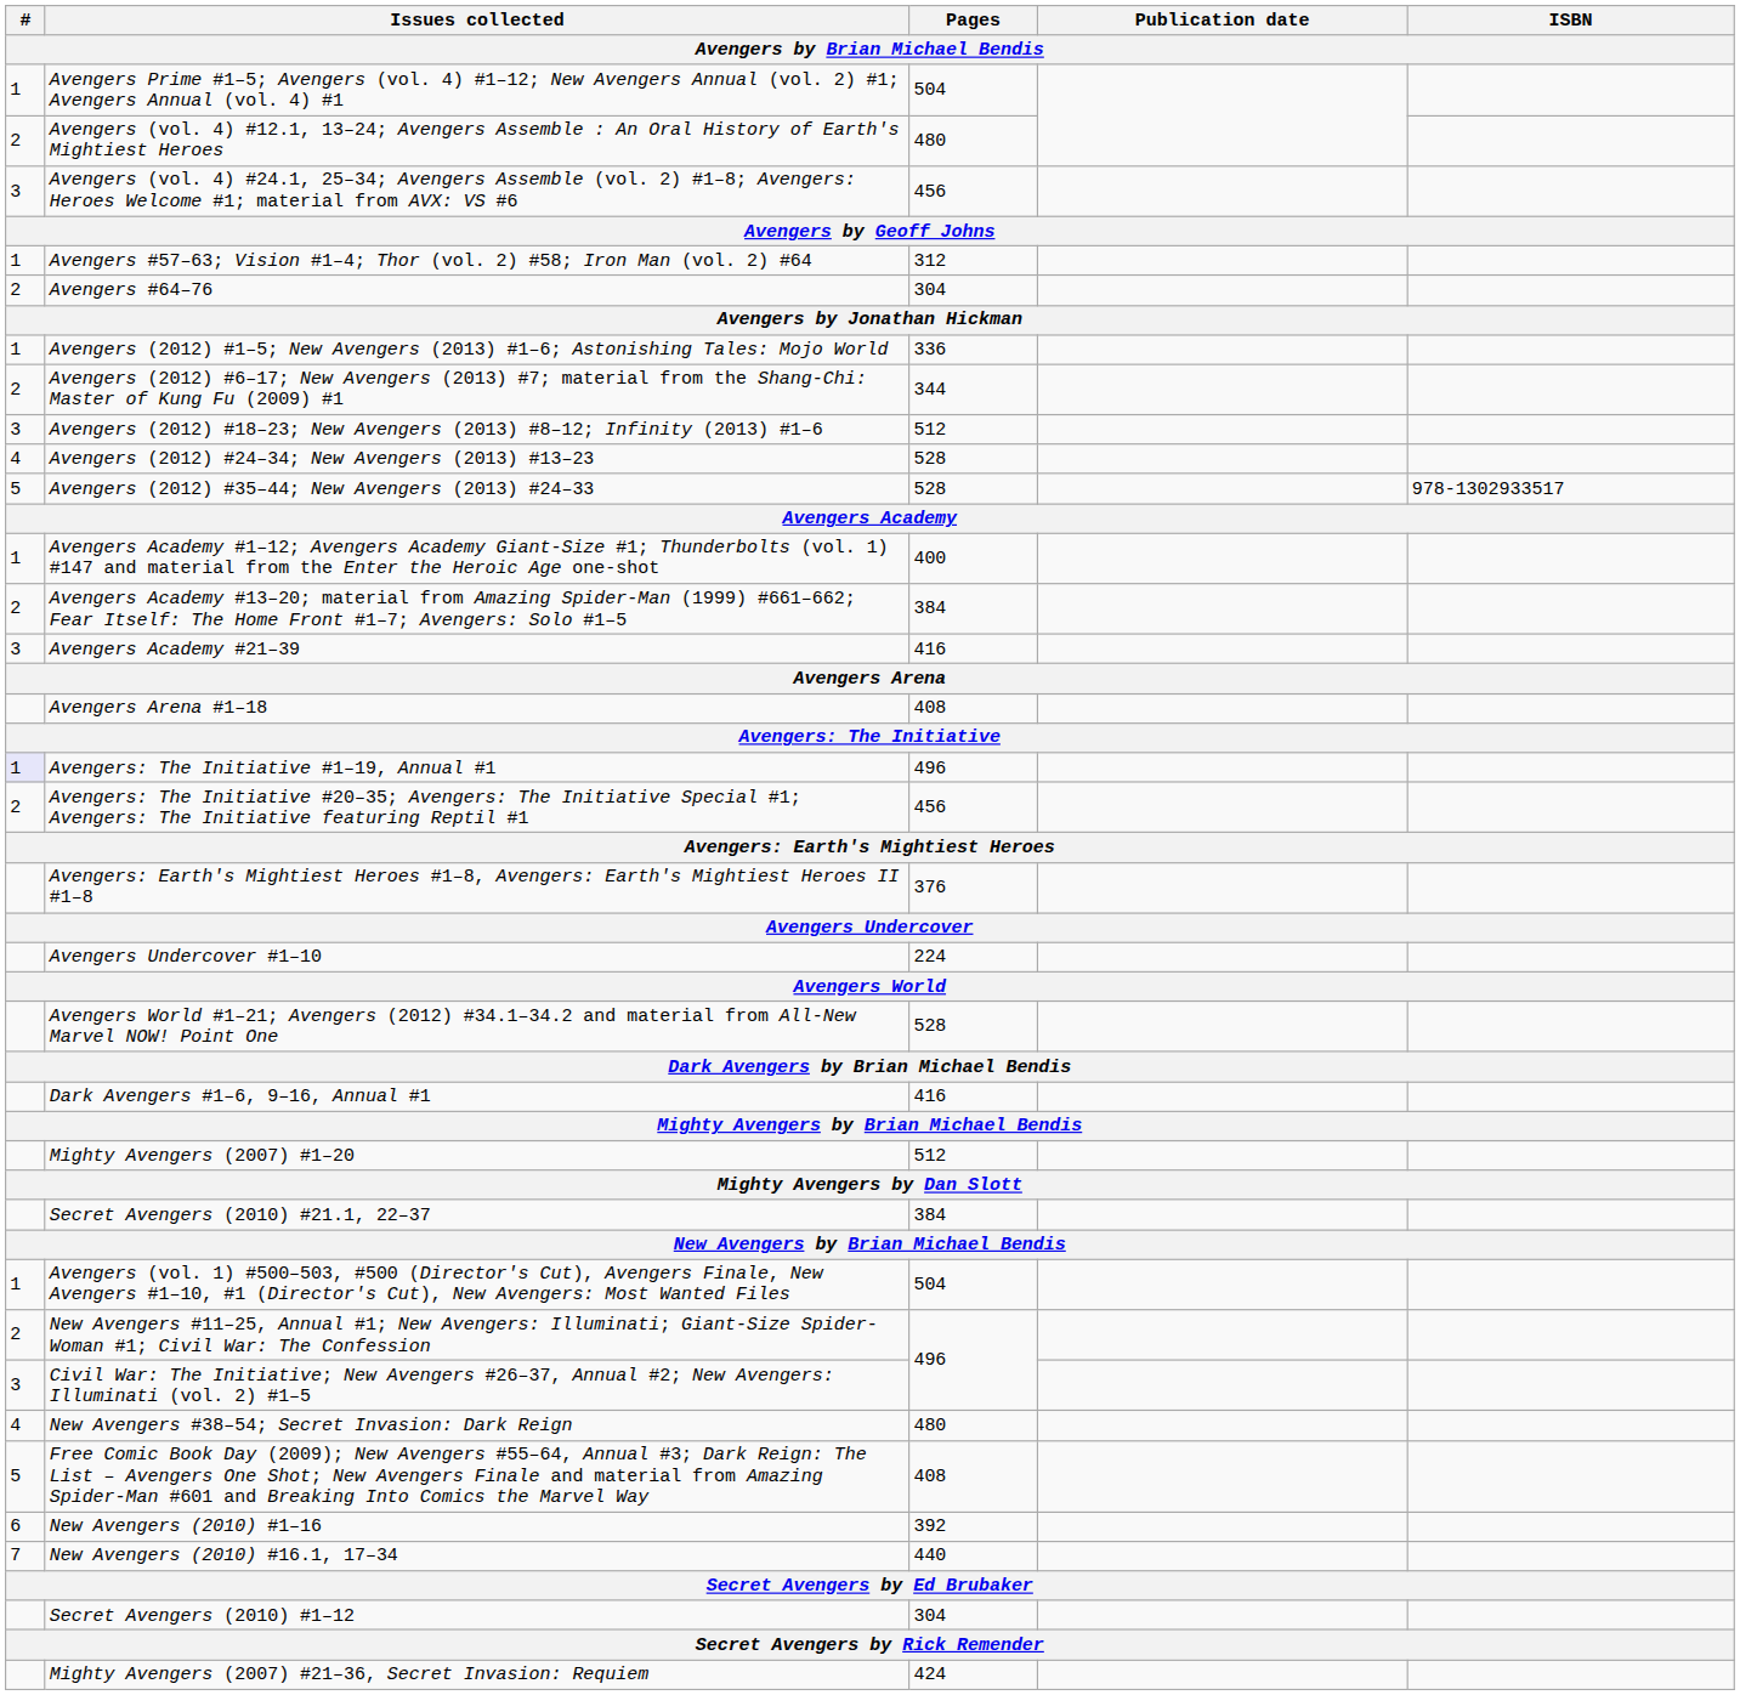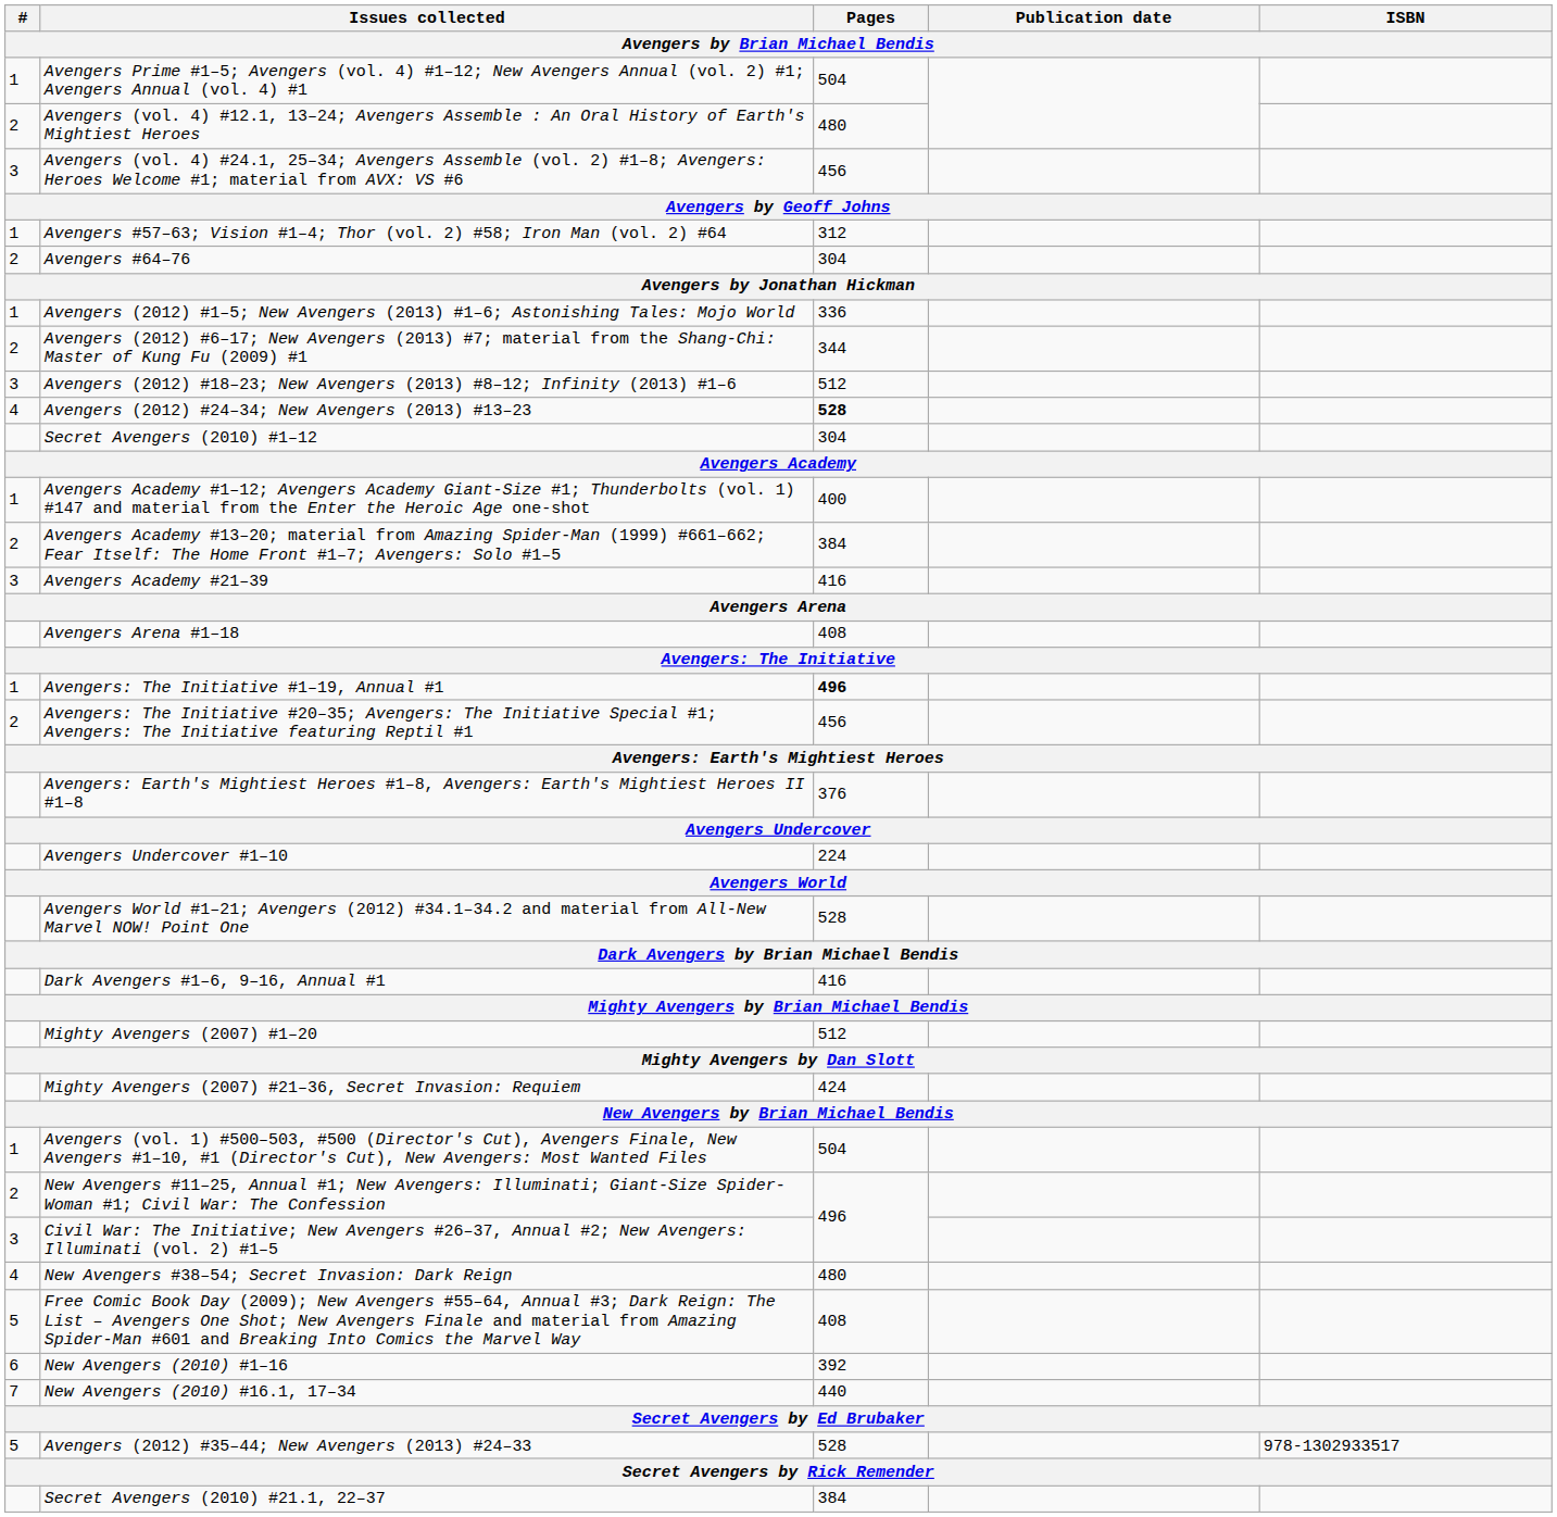Avengers (2012) #24–34; New Avengers (2013) #13–23 | Pages: normal -> bold
rows swapped: Avengers (2012) #35–44; New Avengers (2013) #24–33 <-> Secret Avengers (2010) #1–12
Avengers: The Initiative #1–19, Annual #1 | #: lavender background -> no background
Avengers: The Initiative #1–19, Annual #1 | Pages: normal -> bold
rows swapped: Mighty Avengers (2007) #21–36, Secret Invasion: Requiem <-> Secret Avengers (2010) #21.1, 22–37
